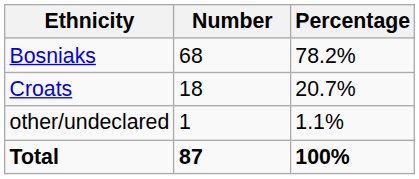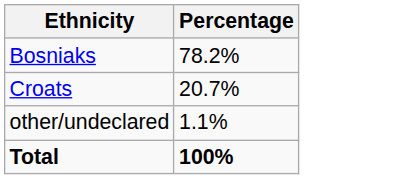- column: Number | 68 | 18 | 1 | 87
